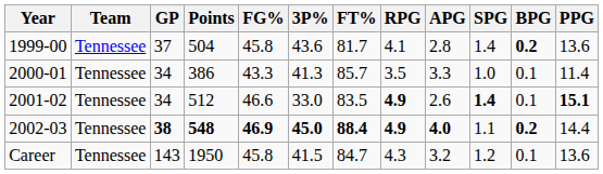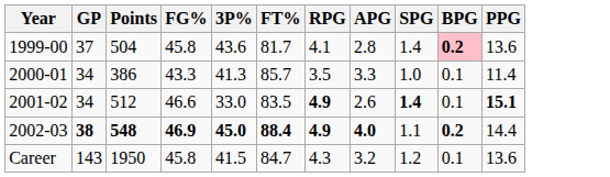- column: Team | Tennessee | Tennessee | Tennessee | Tennessee | Tennessee
1999-00 | BPG: no background -> pink background
